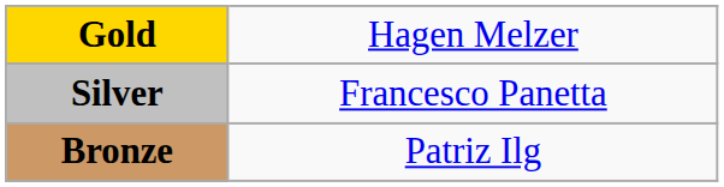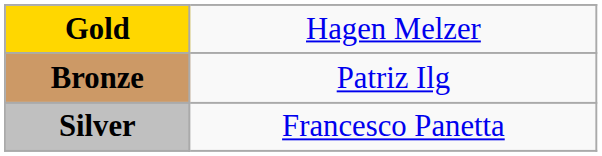rows swapped: Silver <-> Bronze
